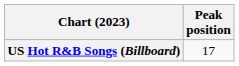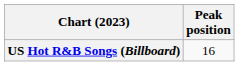US Hot R&B Songs (Billboard) | Peak position: 17 -> 16
